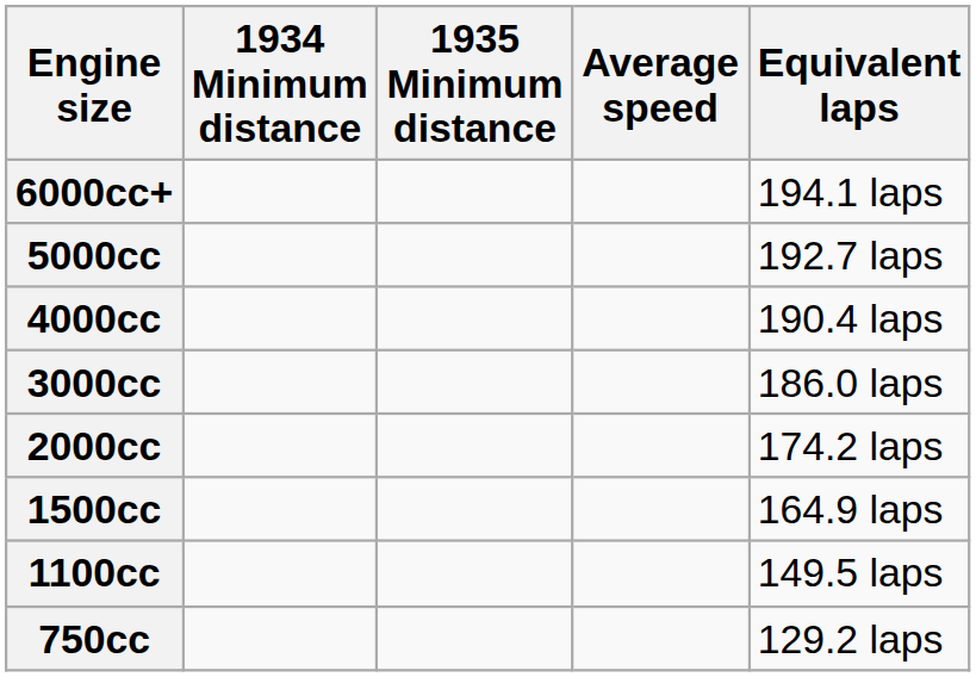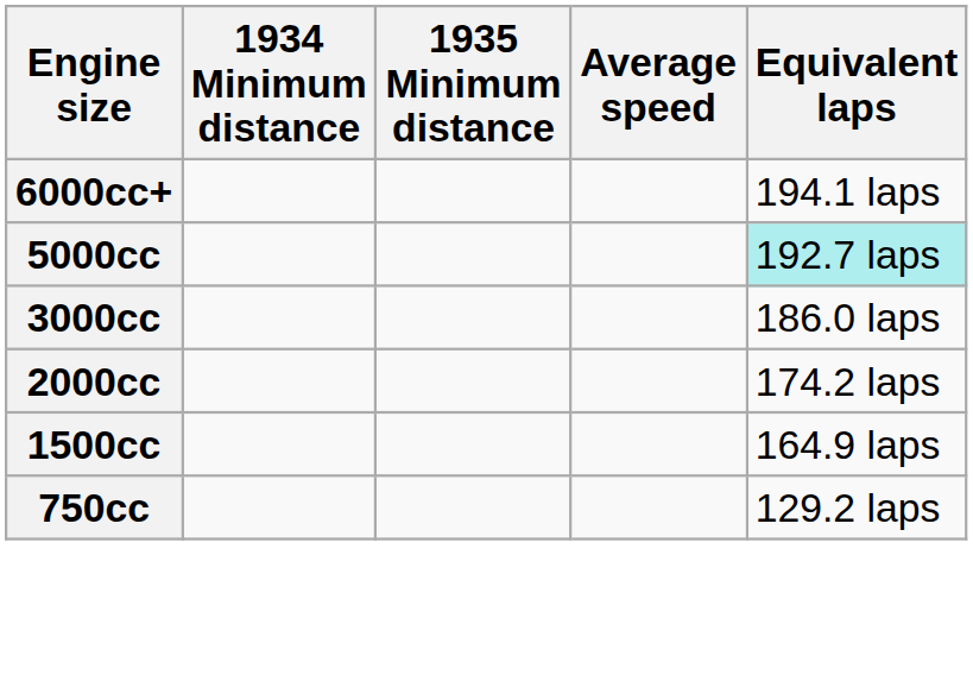5000cc | Equivalent laps: no background -> paleturquoise background
- row: 4000cc | 190.4 laps
- row: 1100cc | 149.5 laps
